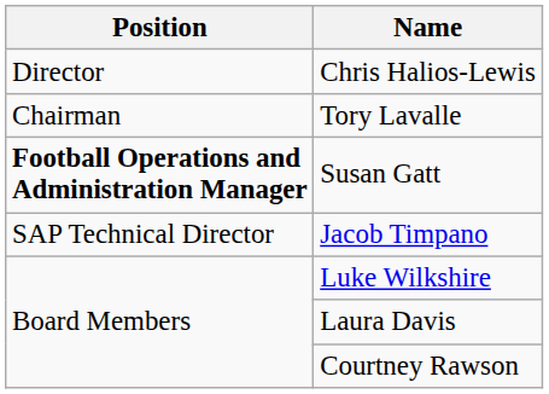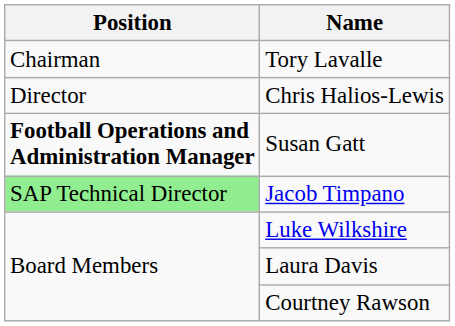rows swapped: Tory Lavalle <-> Chris Halios-Lewis
Jacob Timpano | Position: no background -> lightgreen background
